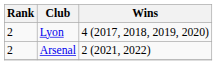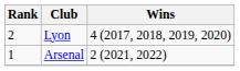Arsenal | Rank: 2 -> 1
